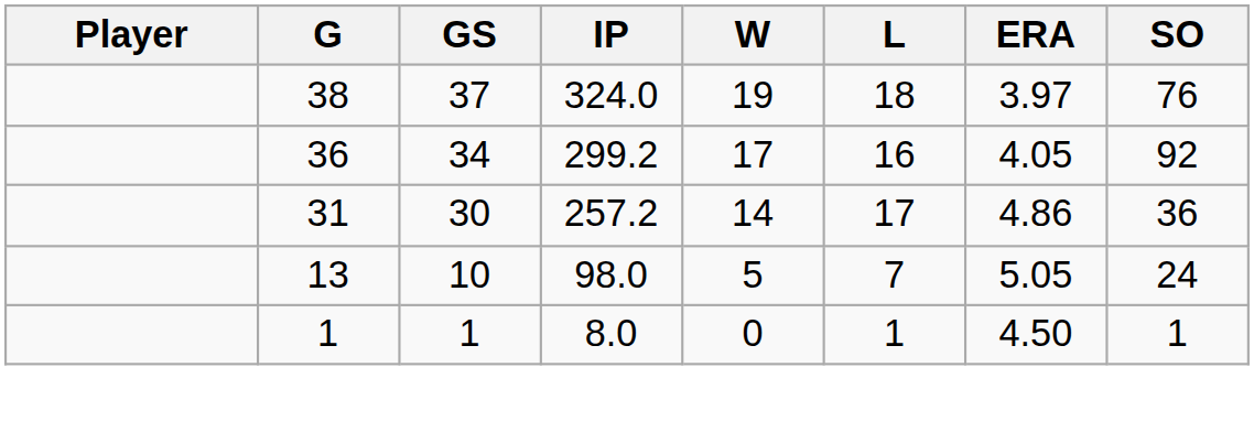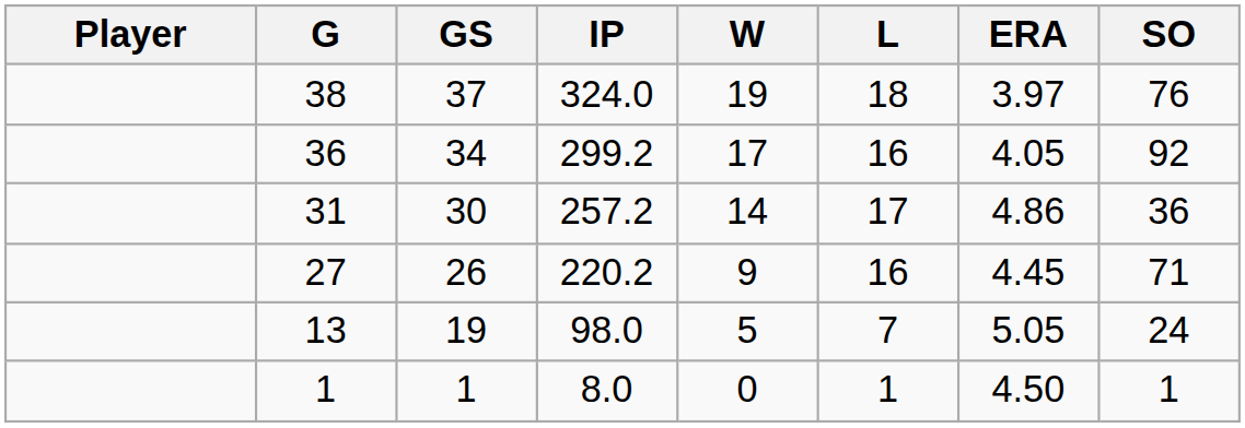+ row: 27 | 26 | 220.2 | 9 | 16 | 4.45 | 71
13 | GS: 10 -> 19
